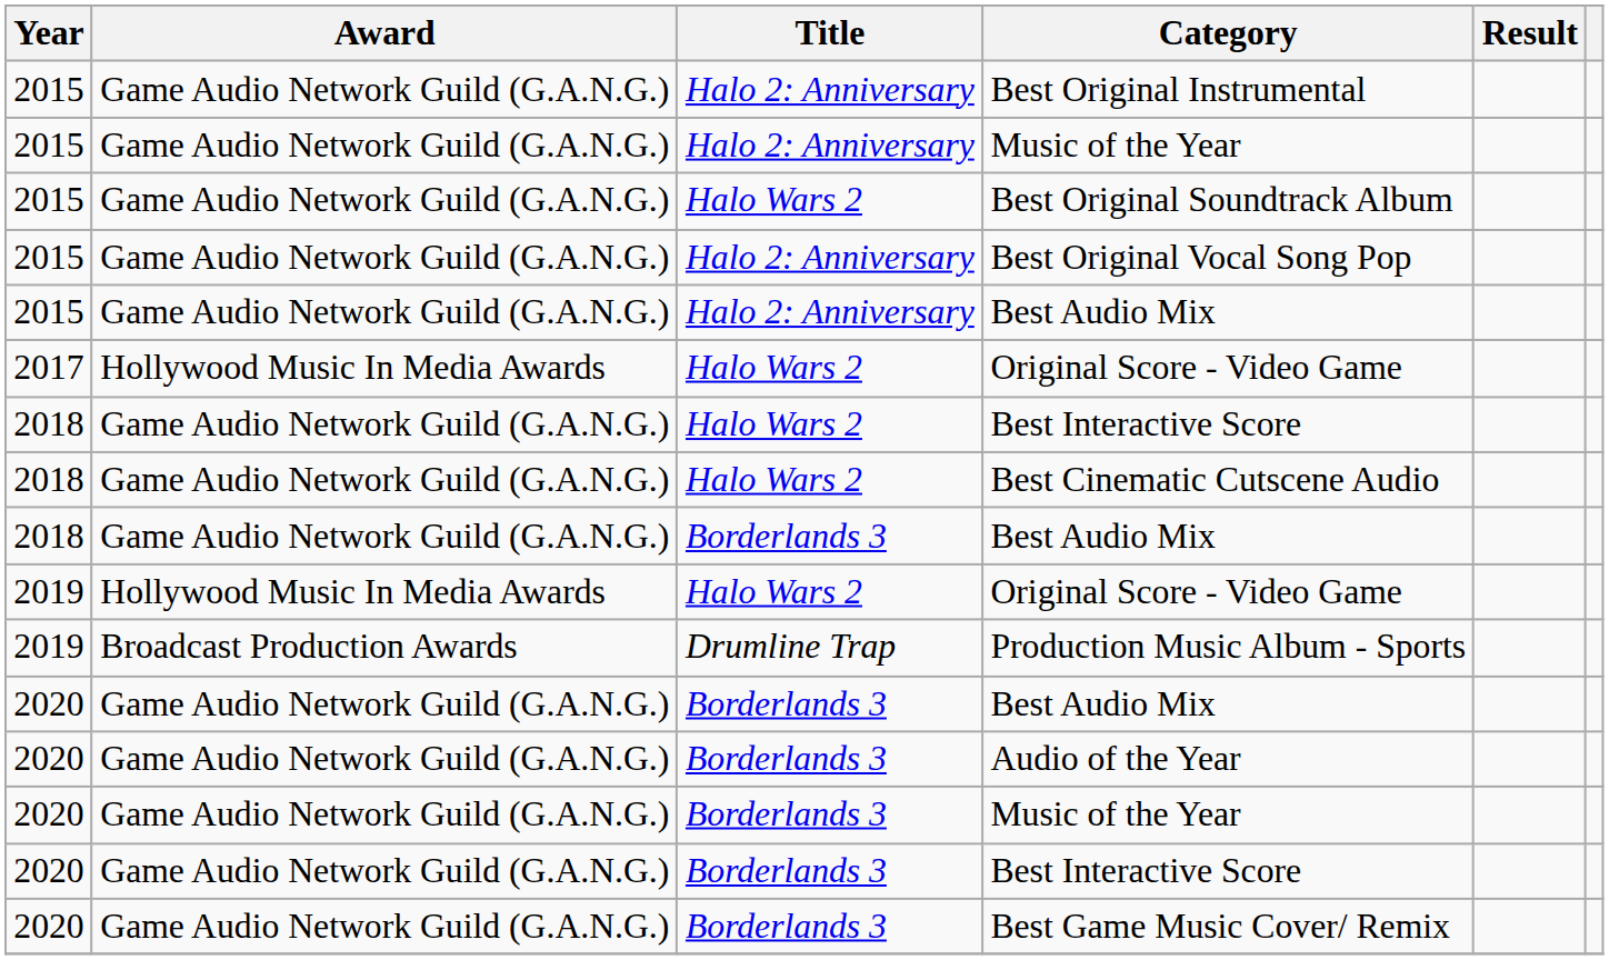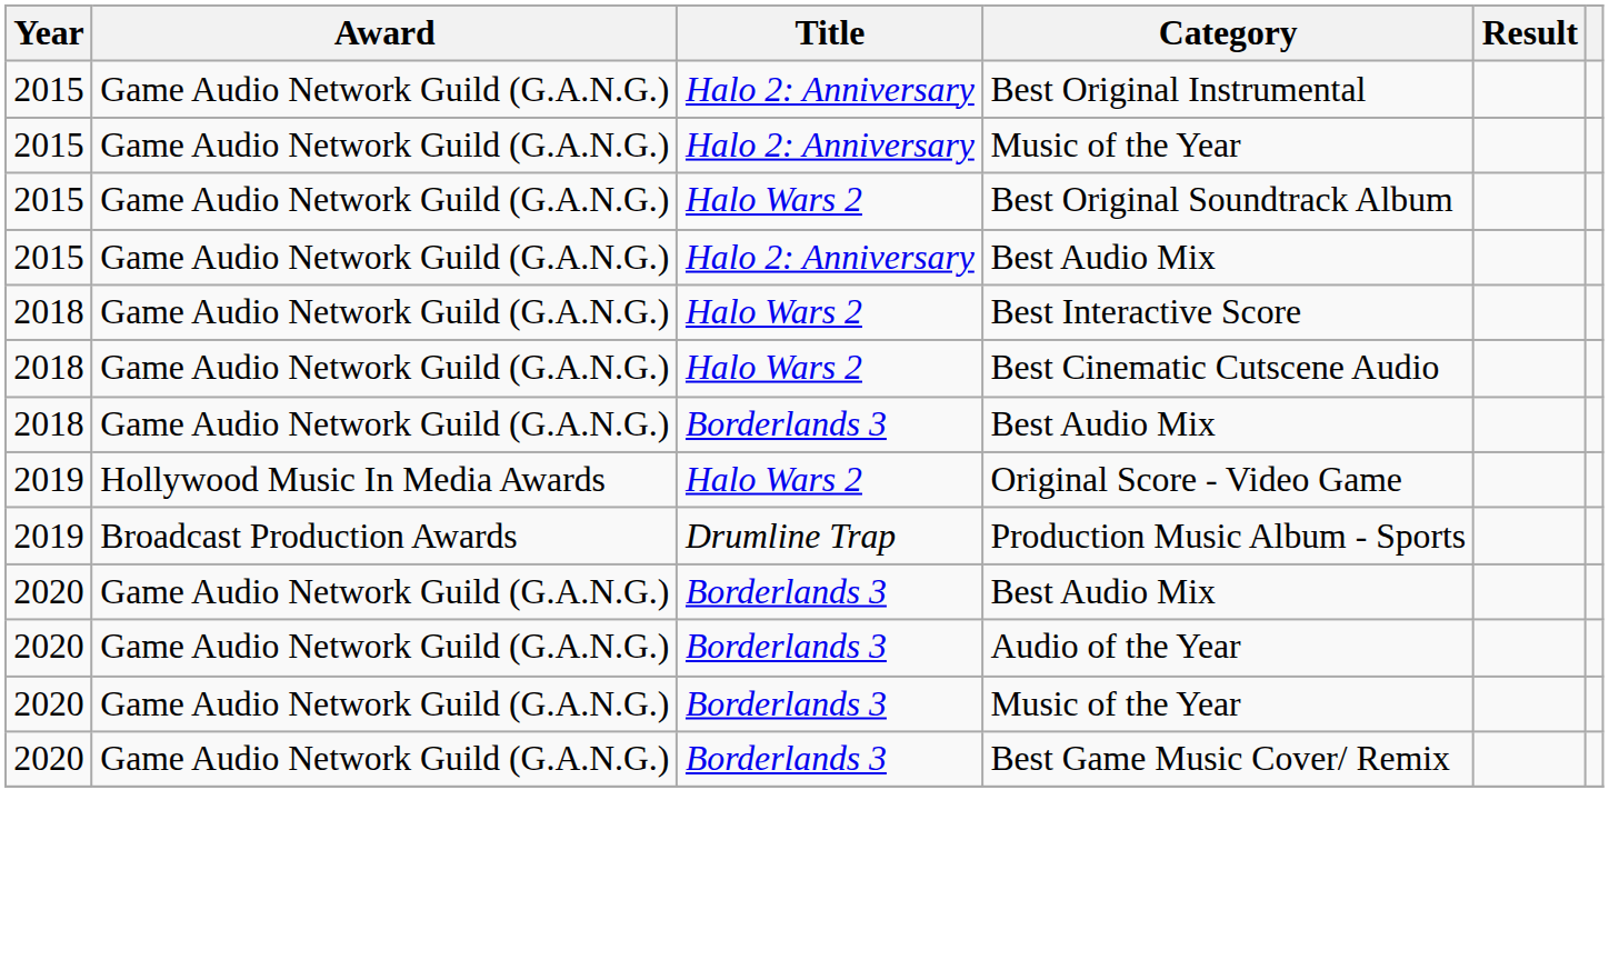- row: 2015 | Game Audio Network Guild (G.A.N.G.) | Halo 2: Anniversary | Best Original Vocal Song Pop
- row: 2017 | Hollywood Music In Media Awards | Halo Wars 2 | Original Score - Video Game
- row: 2020 | Game Audio Network Guild (G.A.N.G.) | Borderlands 3 | Best Interactive Score
